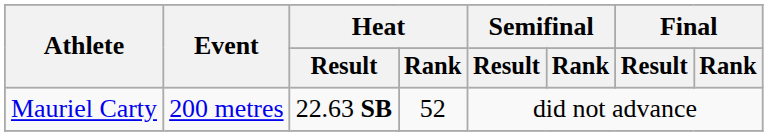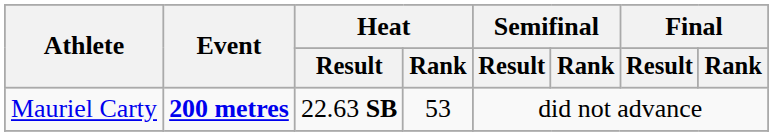Mauriel Carty | Event: normal -> bold
Mauriel Carty | Heat / Rank: 52 -> 53
